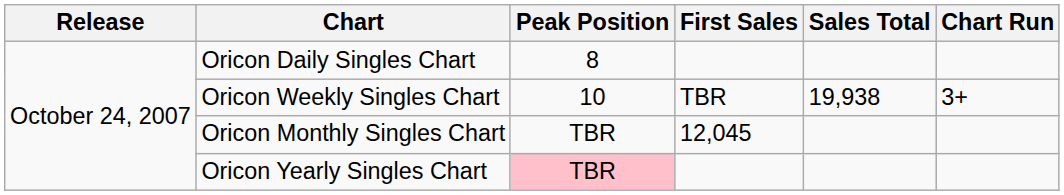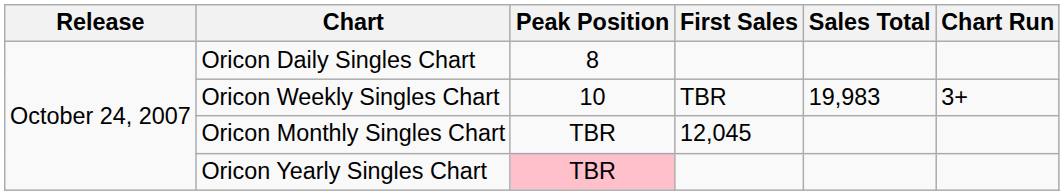Oricon Weekly Singles Chart | Sales Total: 19,938 -> 19,983
